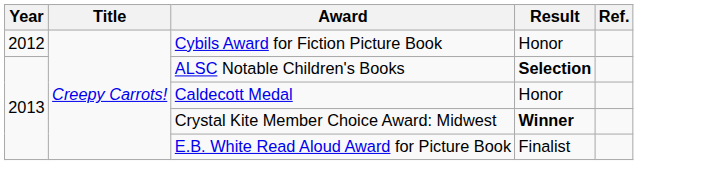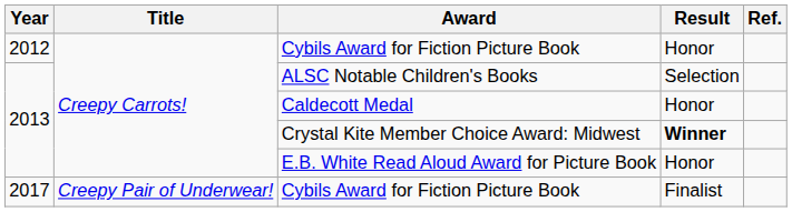ALSC Notable Children's Books | Result: bold -> normal
E.B. White Read Aloud Award for Picture Book | Result: Finalist -> Honor
+ row: 2017 | Creepy Pair of Underwear! | Cybils Award for Fiction Picture Book | Finalist
